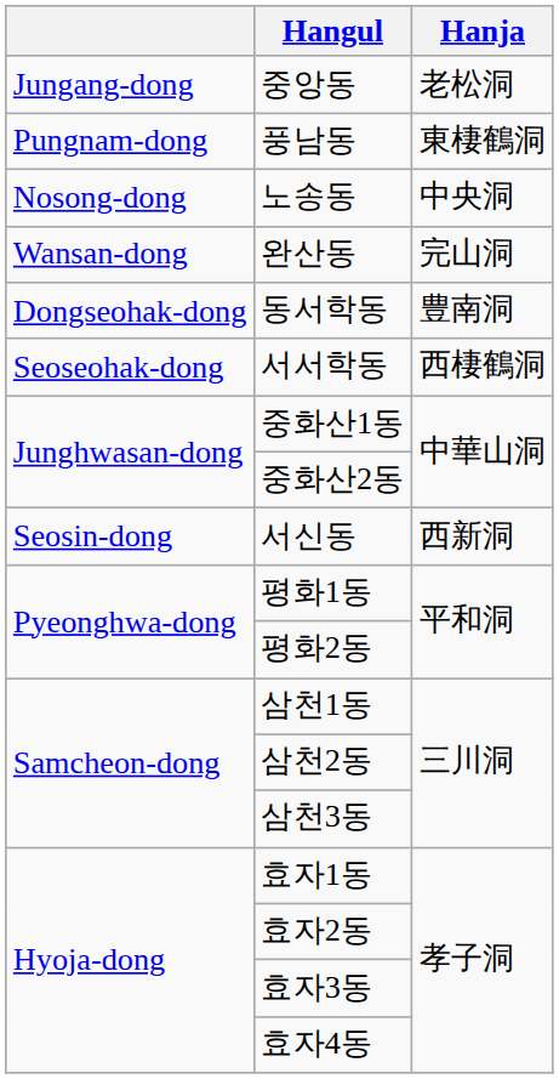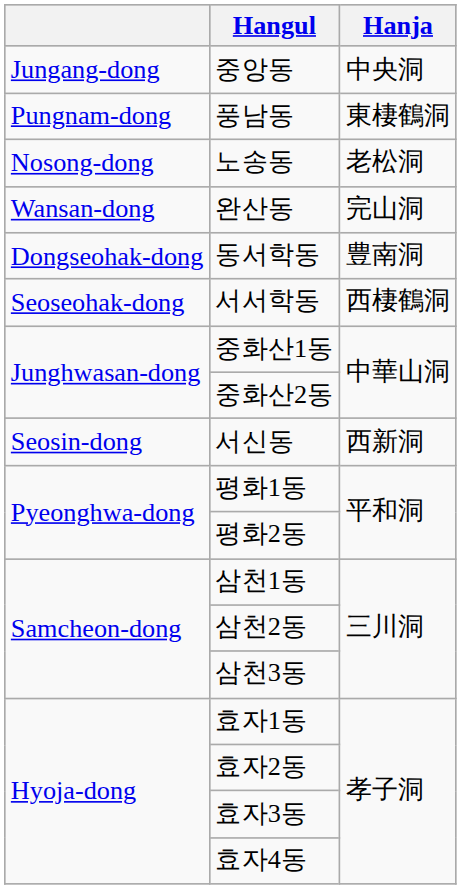중앙동 | Hanja: 老松洞 -> 中央洞
노송동 | Hanja: 中央洞 -> 老松洞
